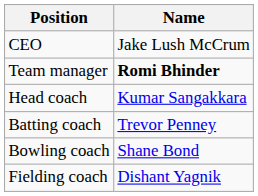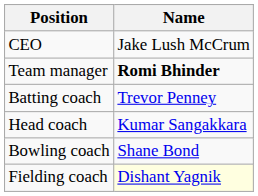rows swapped: Head coach <-> Batting coach
Fielding coach | Name: no background -> lightyellow background
